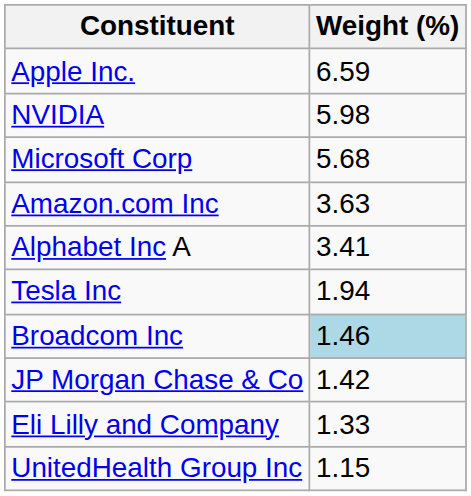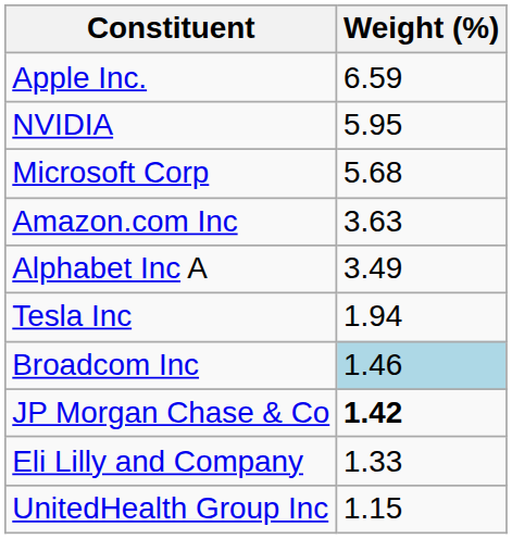NVIDIA | Weight (%): 5.98 -> 5.95
Alphabet Inc A | Weight (%): 3.41 -> 3.49
JP Morgan Chase & Co | Weight (%): normal -> bold
